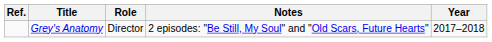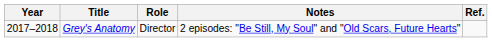columns swapped: Year <-> Ref.
